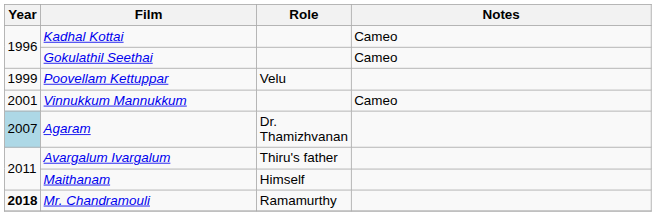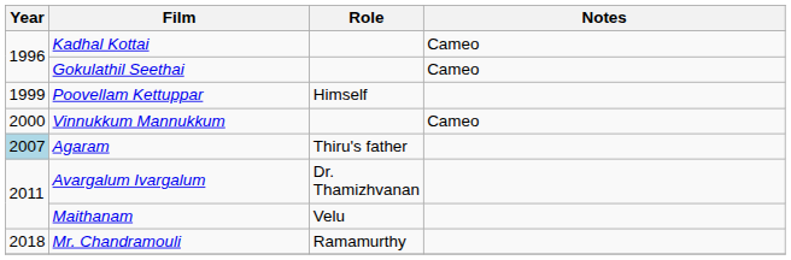Poovellam Kettuppar | Role: Velu -> Himself
Vinnukkum Mannukkum | Year: 2001 -> 2000
Agaram | Role: Dr. Thamizhvanan -> Thiru's father
Avargalum Ivargalum | Role: Thiru's father -> Dr. Thamizhvanan
Maithanam | Role: Himself -> Velu
Mr. Chandramouli | Year: bold -> normal
